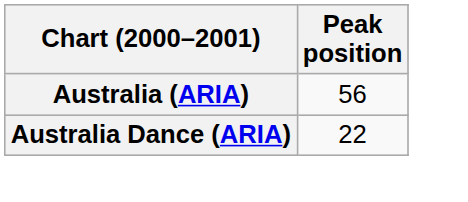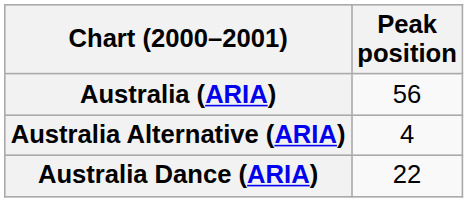+ row: Australia Alternative (ARIA) | 4
